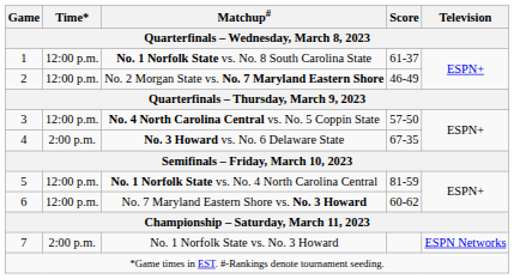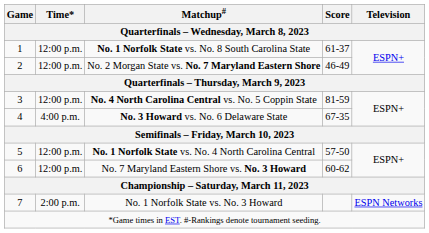No. 4 North Carolina Central vs. No. 5 Coppin State | Score: 57-50 -> 81-59
No. 3 Howard vs. No. 6 Delaware State | Time*: 2:00 p.m. -> 4:00 p.m.
No. 1 Norfolk State vs. No. 4 North Carolina Central | Score: 81-59 -> 57-50
